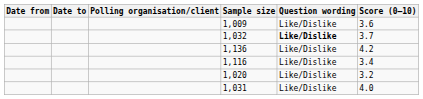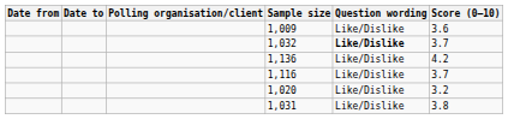1,116 | Score (0–10): 3.4 -> 3.7
1,031 | Score (0–10): 4.0 -> 3.8
